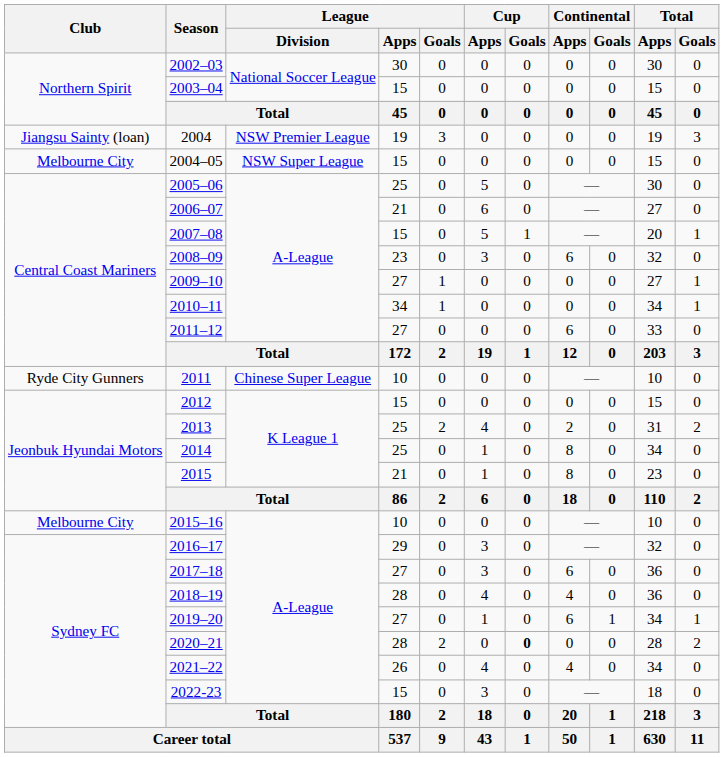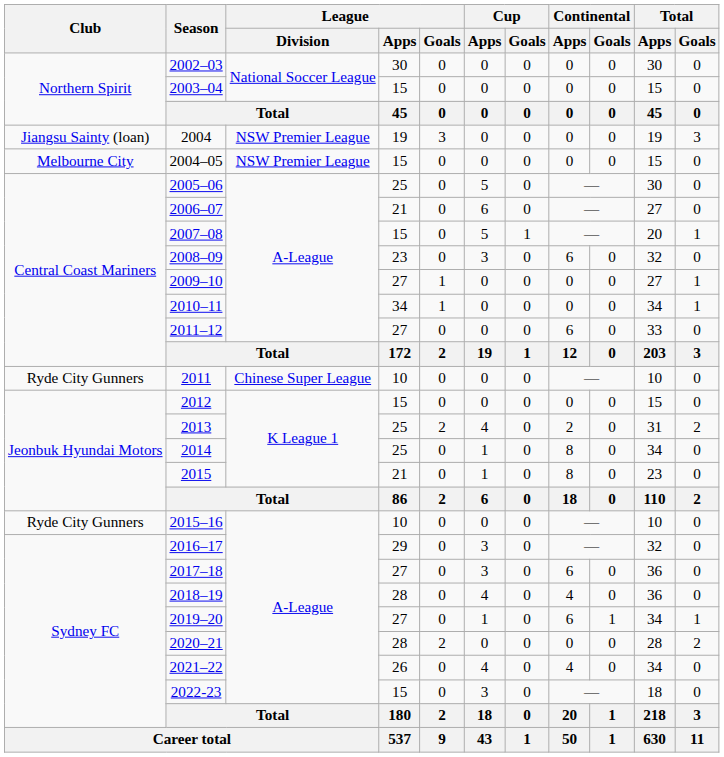2004–05 | League / Division: NSW Super League -> NSW Premier League
2015–16 | Club: Melbourne City -> Ryde City Gunners
2020–21 | Cup / Goals: bold -> normal
